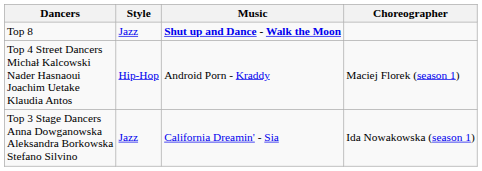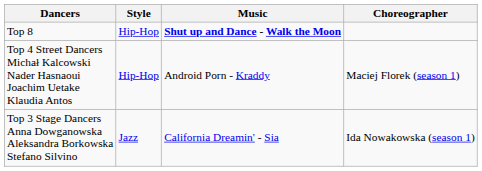Top 8 | Style: Jazz -> Hip-Hop
